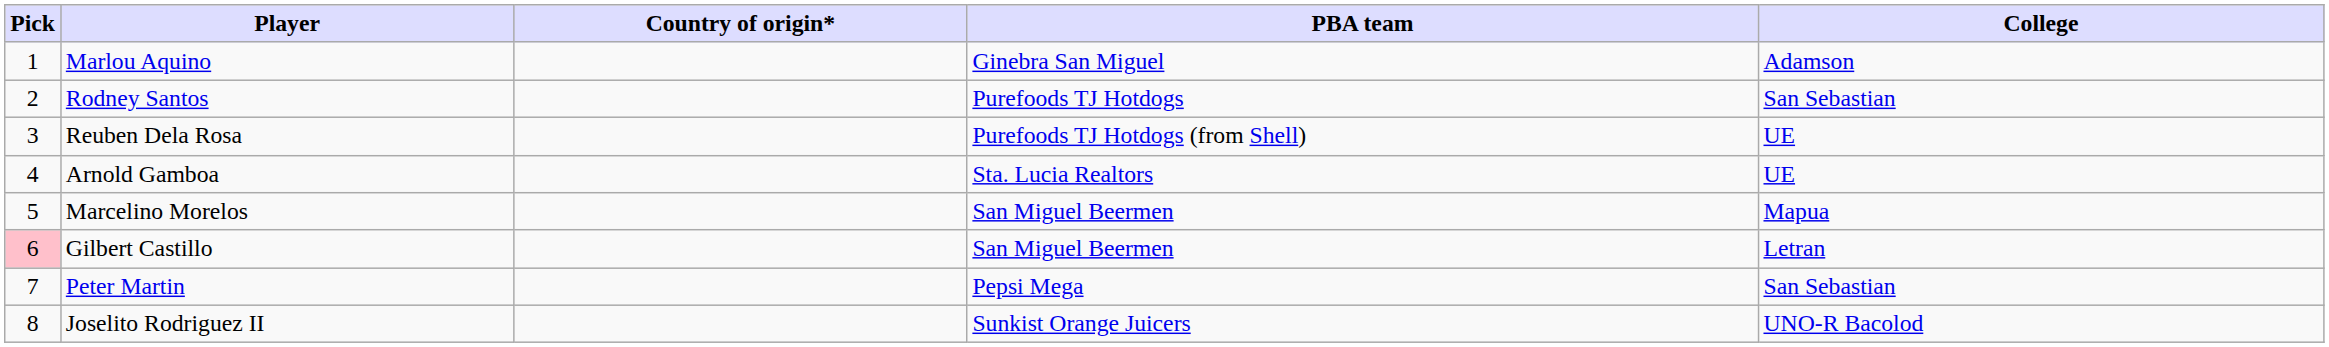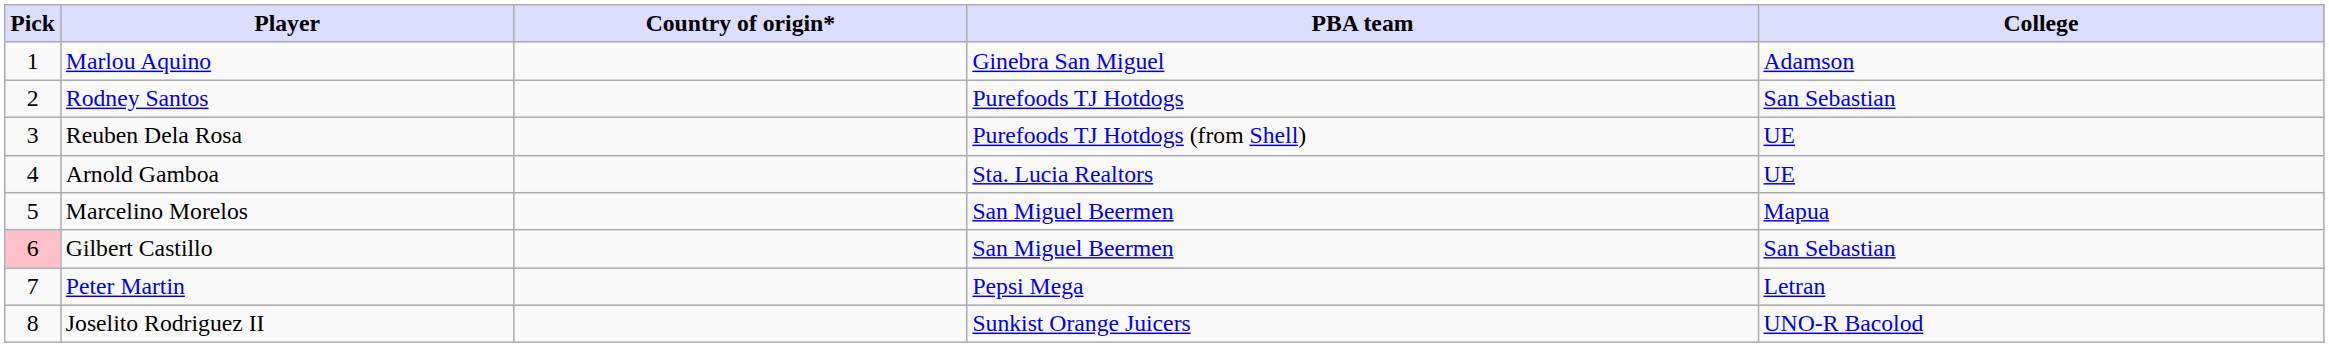Gilbert Castillo | College: Letran -> San Sebastian
Peter Martin | College: San Sebastian -> Letran
